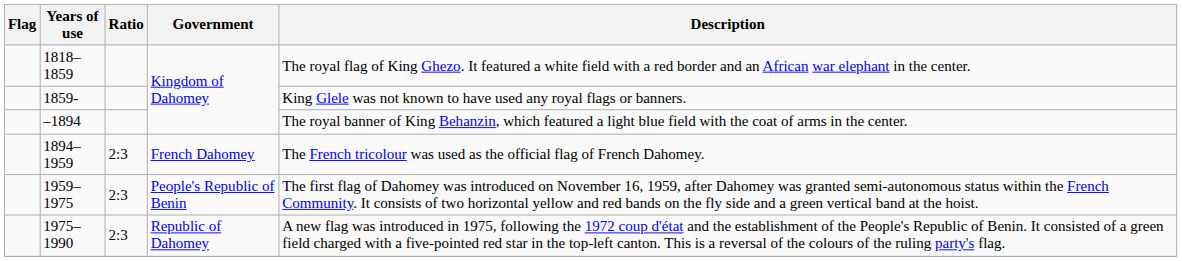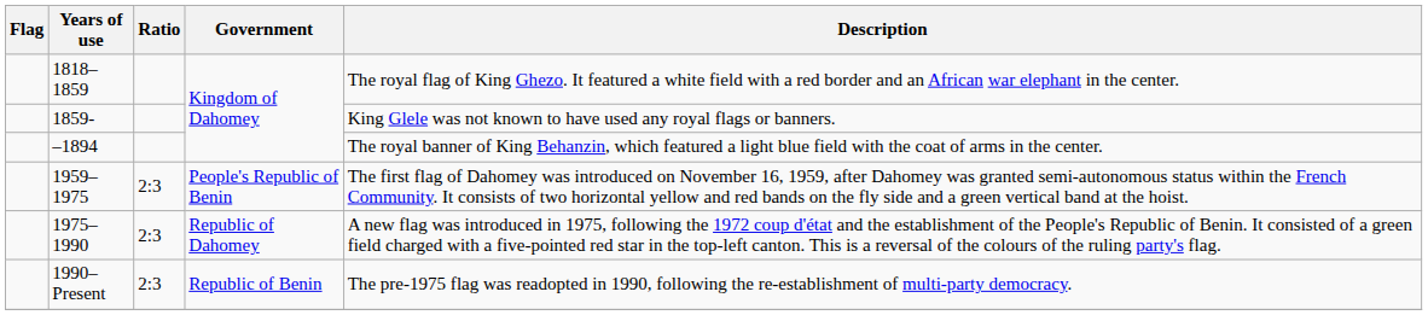- row: 1894–1959 | 2:3 | French Dahomey | The French tricolour was used as the official flag of French Dahomey.
+ row: 1990–Present | 2:3 | Republic of Benin | The pre-1975 flag was readopted in 1990, following the re-establishment of multi-party democracy.
